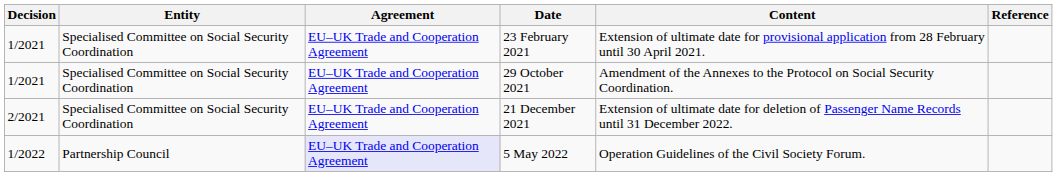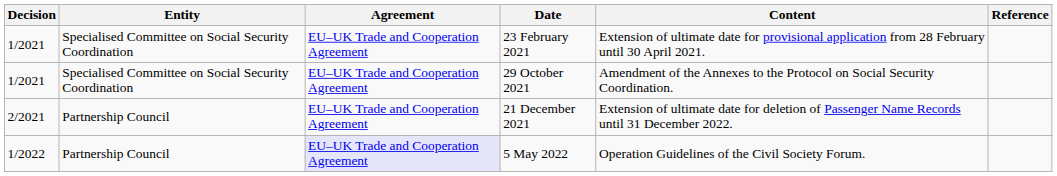21 December 2021 | Entity: Specialised Committee on Social Security Coordination -> Partnership Council
